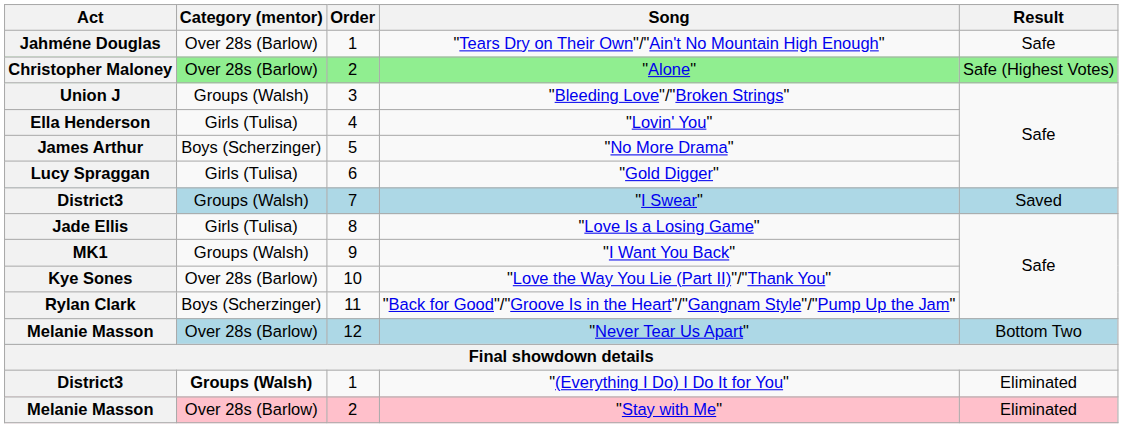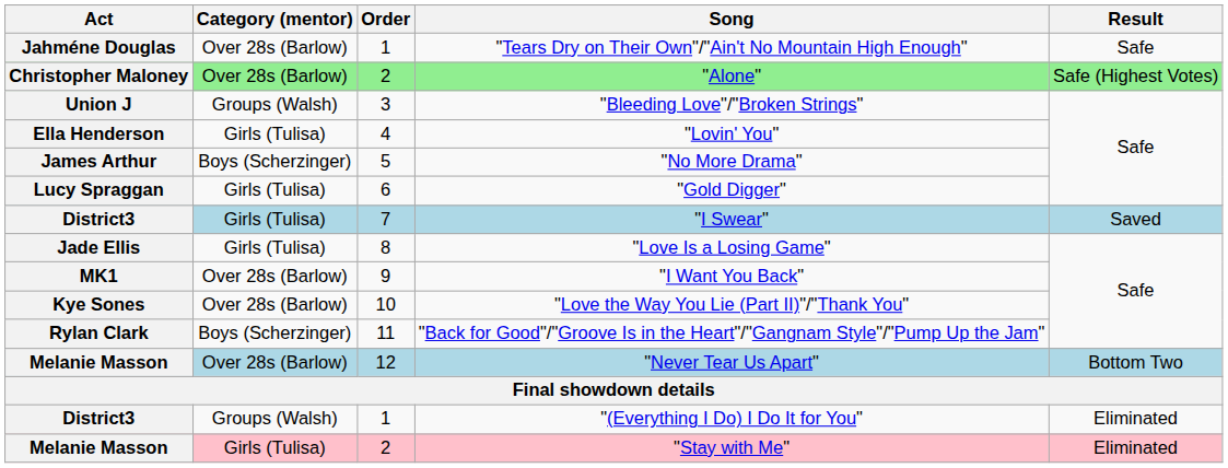"I Swear" | Category (mentor): Groups (Walsh) -> Girls (Tulisa)
"I Want You Back" | Category (mentor): Groups (Walsh) -> Over 28s (Barlow)
"(Everything I Do) I Do It for You" | Category (mentor): bold -> normal
"Stay with Me" | Category (mentor): Over 28s (Barlow) -> Girls (Tulisa)
